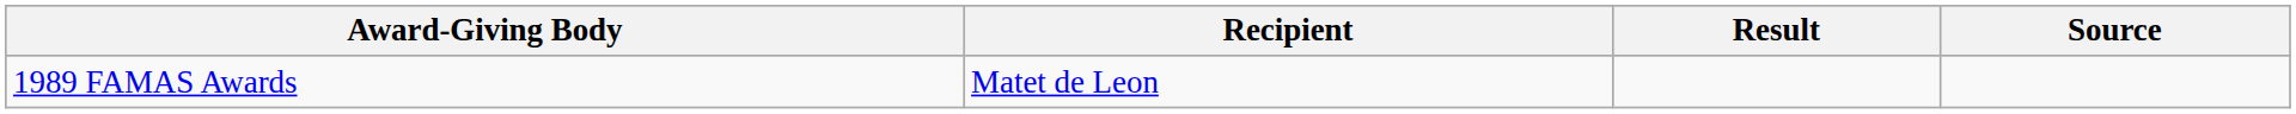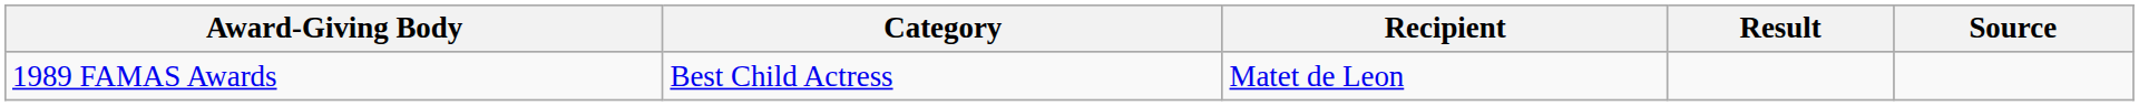+ column: Category | Best Child Actress
